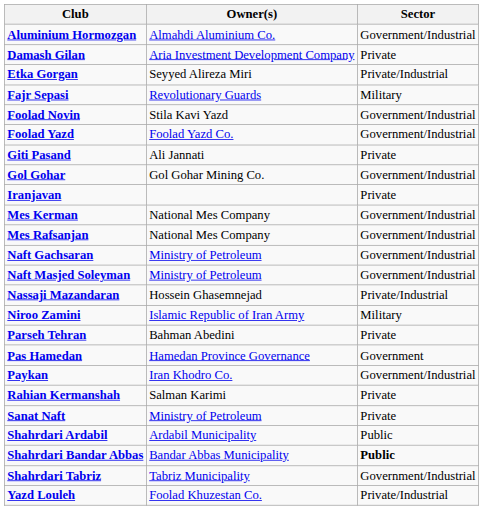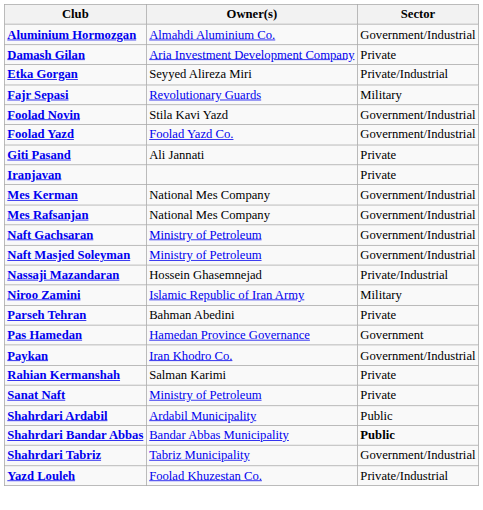- row: Gol Gohar | Gol Gohar Mining Co. | Government/Industrial
